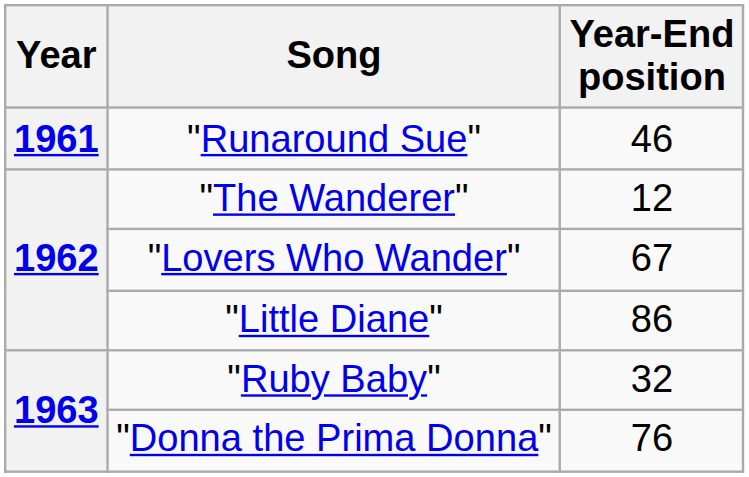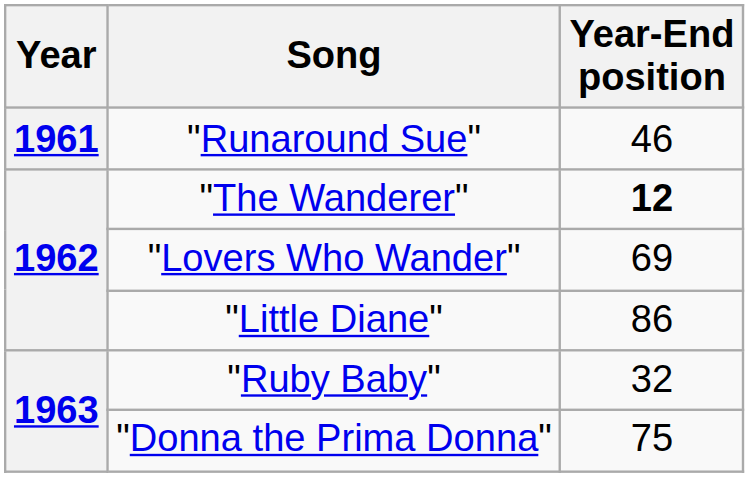"The Wanderer" | Year-End position: normal -> bold
"Lovers Who Wander" | Year-End position: 67 -> 69
"Donna the Prima Donna" | Year-End position: 76 -> 75
